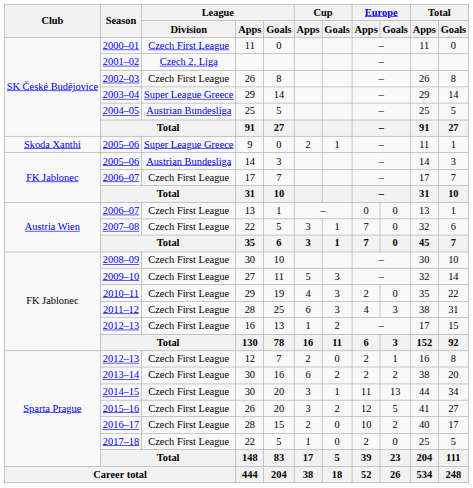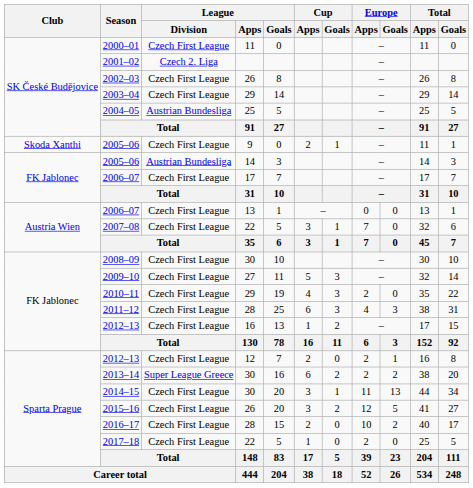2003–04 | League / Division: Super League Greece -> Czech First League
2005–06 / 9 | League / Division: Super League Greece -> Czech First League
2013–14 | League / Division: Czech First League -> Super League Greece
